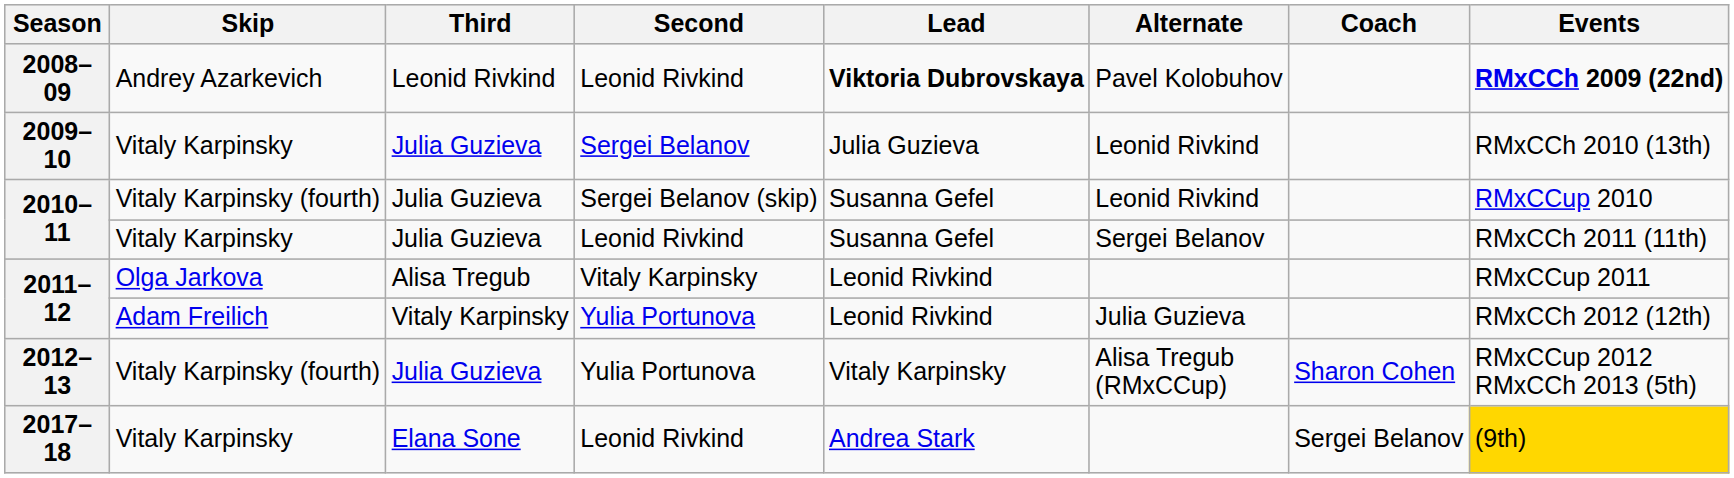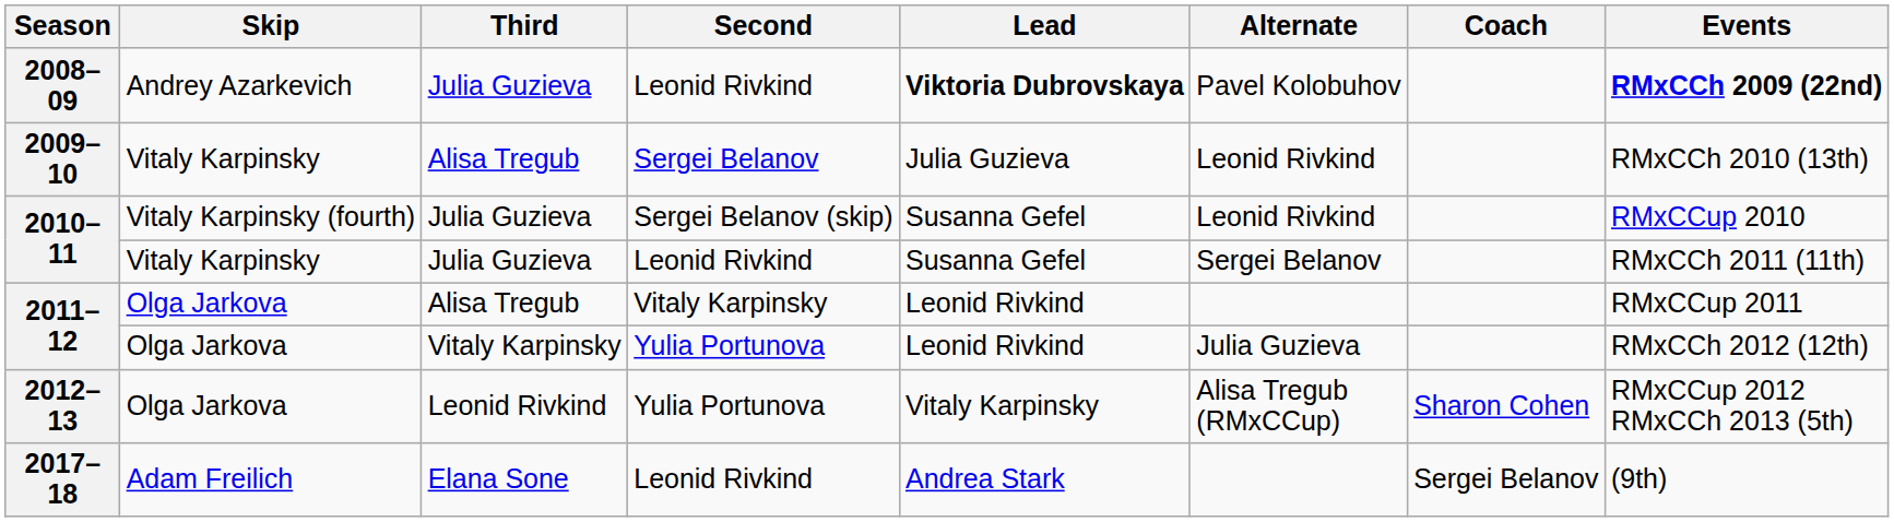2008–09 | Third: Leonid Rivkind -> Julia Guzieva
2009–10 | Third: Julia Guzieva -> Alisa Tregub
2011–12 / Yulia Portunova | Skip: Adam Freilich -> Olga Jarkova
2012–13 | Skip: Vitaly Karpinsky (fourth) -> Olga Jarkova
2012–13 | Third: Julia Guzieva -> Leonid Rivkind
2017–18 | Skip: Vitaly Karpinsky -> Adam Freilich
2017–18 | Events: gold background -> no background
